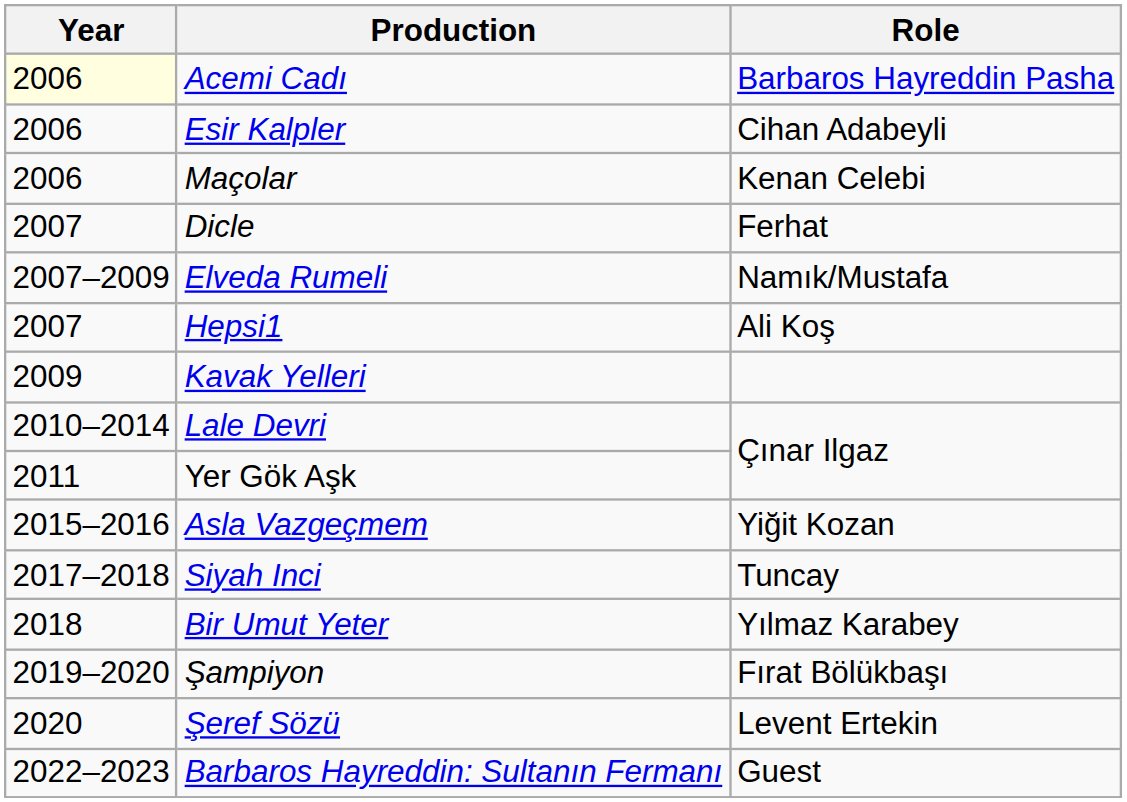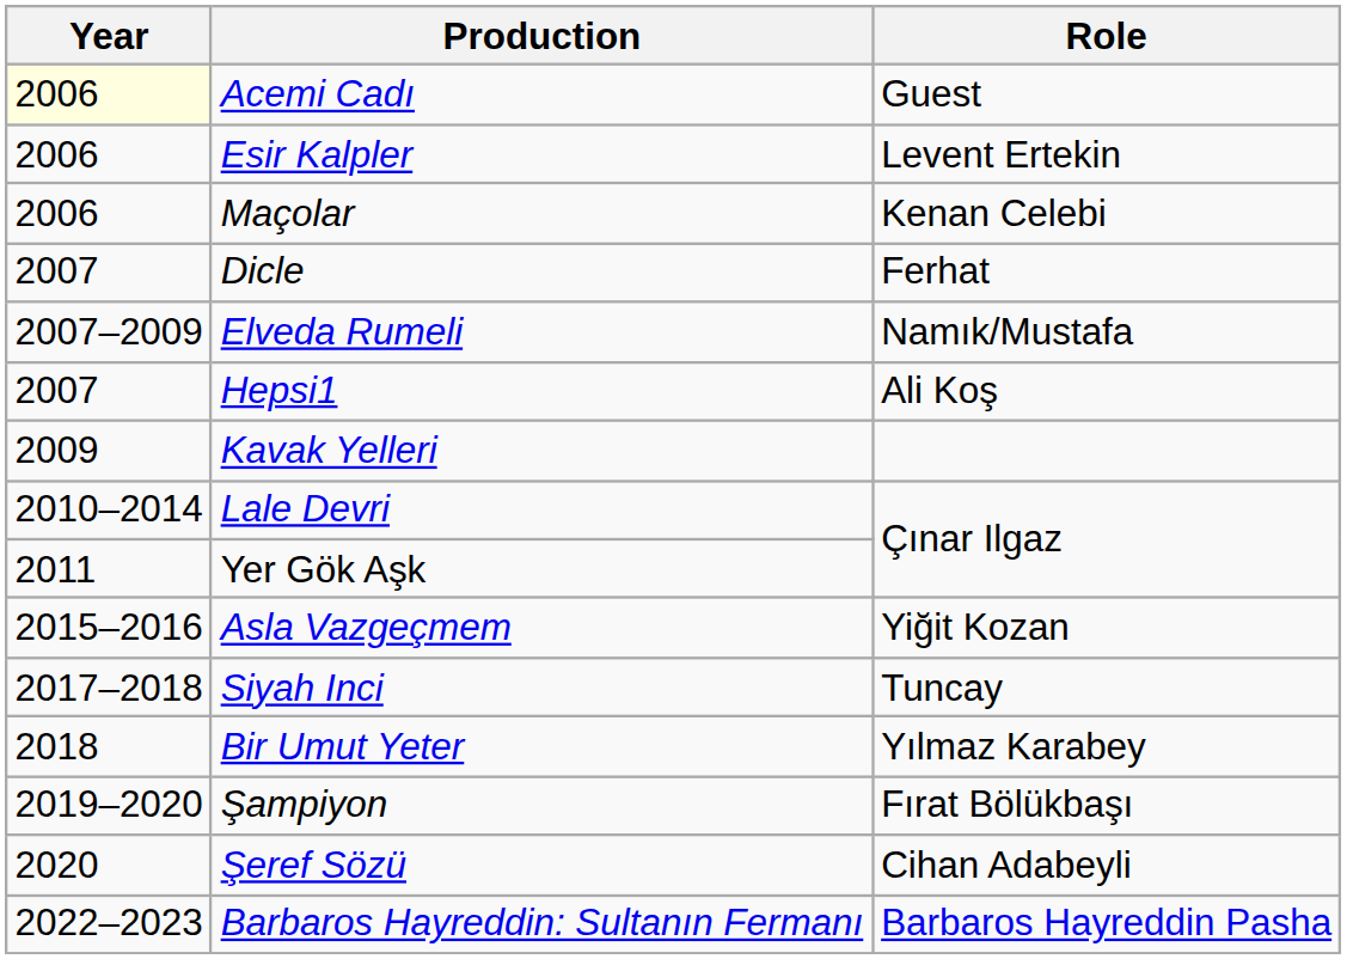Acemi Cadı | Role: Barbaros Hayreddin Pasha -> Guest
Esir Kalpler | Role: Cihan Adabeyli -> Levent Ertekin
Şeref Sözü | Role: Levent Ertekin -> Cihan Adabeyli
Barbaros Hayreddin: Sultanın Fermanı | Role: Guest -> Barbaros Hayreddin Pasha
